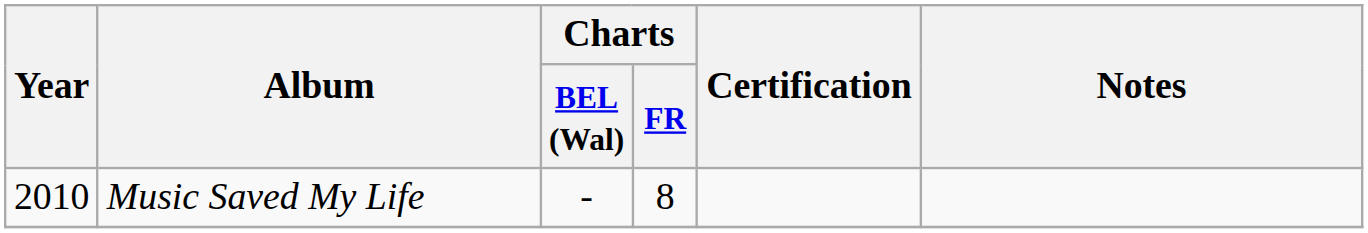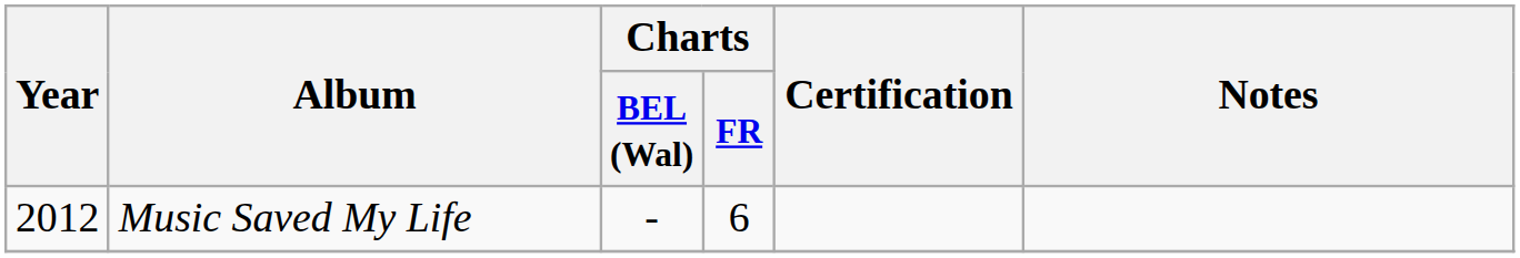Music Saved My Life | Year: 2010 -> 2012
Music Saved My Life | Charts / FR: 8 -> 6
